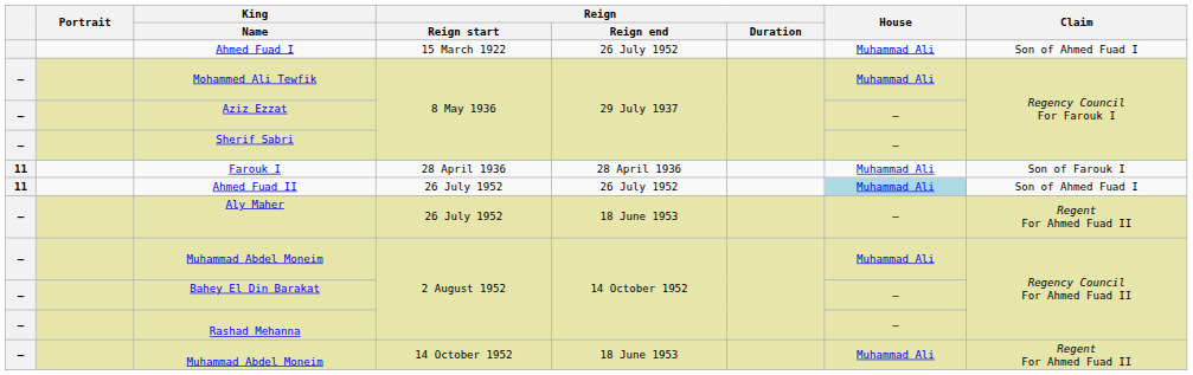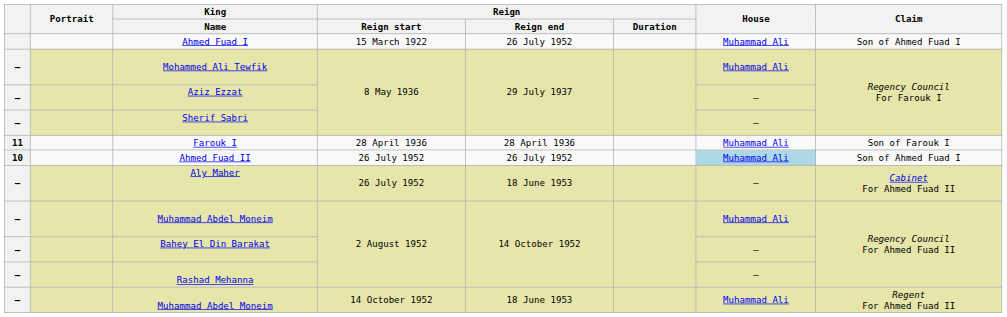Ahmed Fuad II | column 1: 11 -> 10
Aly Maher | Claim: Regent For Ahmed Fuad II -> Cabinet For Ahmed Fuad II
